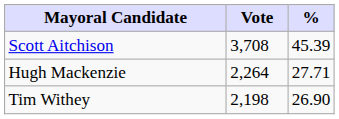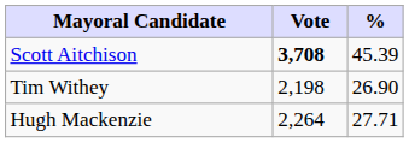Scott Aitchison | Vote: normal -> bold
rows swapped: Hugh Mackenzie <-> Tim Withey
